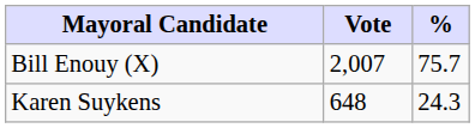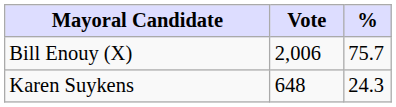Bill Enouy (X) | Vote: 2,007 -> 2,006
